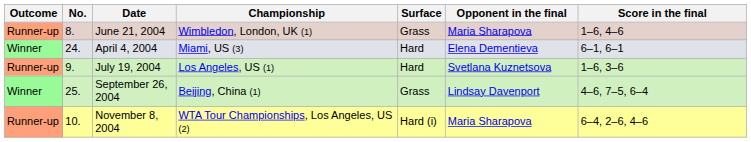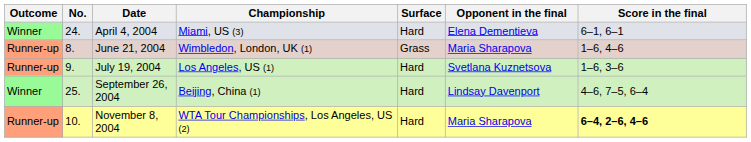rows swapped: April 4, 2004 <-> June 21, 2004
September 26, 2004 | Surface: Grass -> Hard
November 8, 2004 | Surface: Hard (i) -> Hard
November 8, 2004 | Score in the final: normal -> bold
